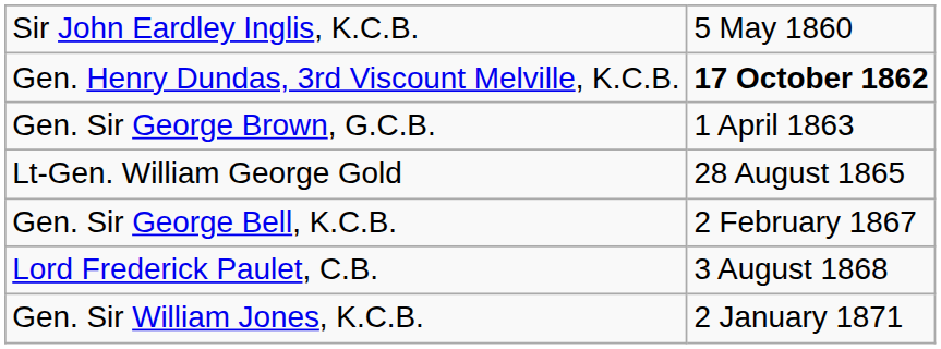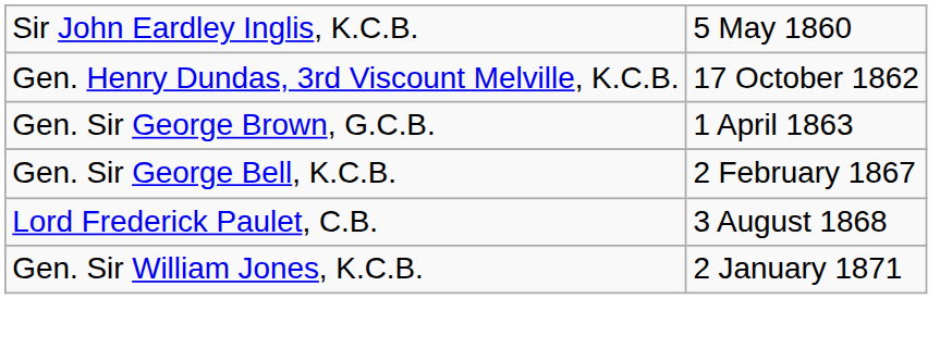Gen. Henry Dundas, 3rd Viscount Melville, K.C.B. | column 2: bold -> normal
- row: Lt-Gen. William George Gold | 28 August 1865
